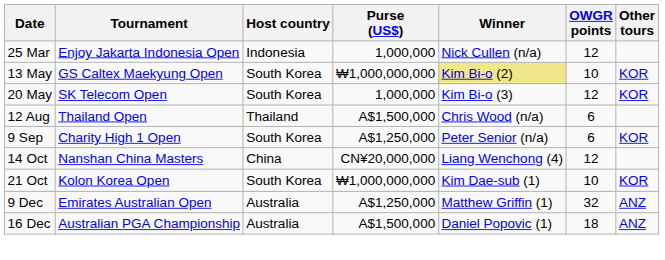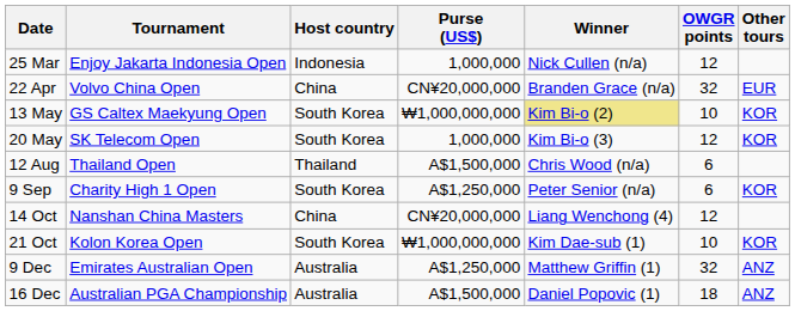+ row: 22 Apr | Volvo China Open | China | CN¥20,000,000 | Branden Grace (n/a) | 32 | EUR
